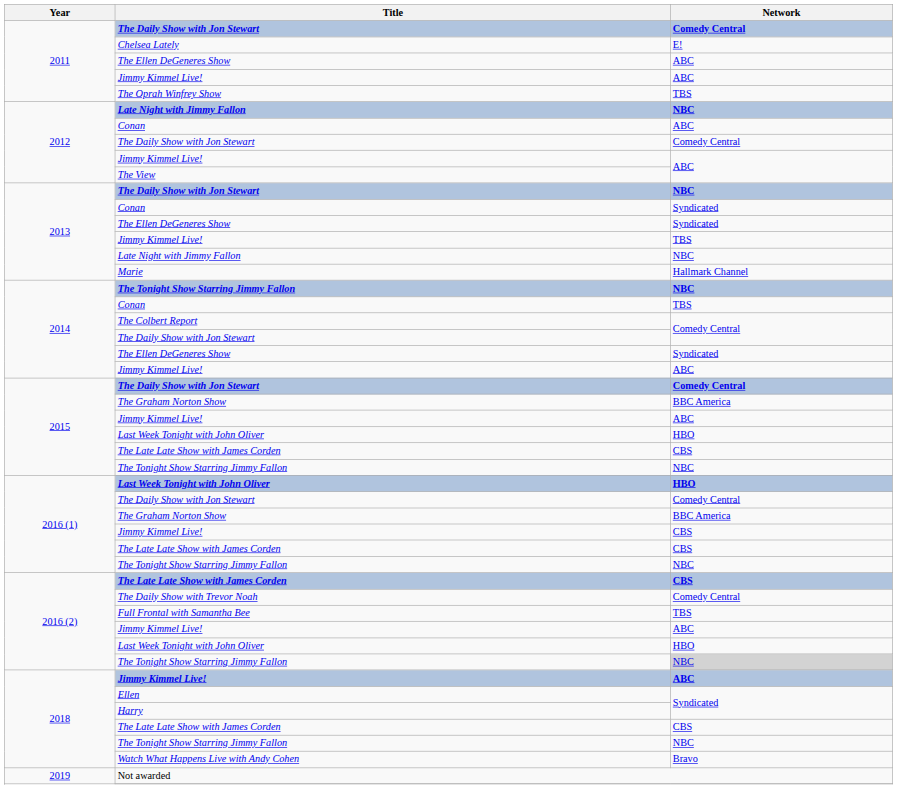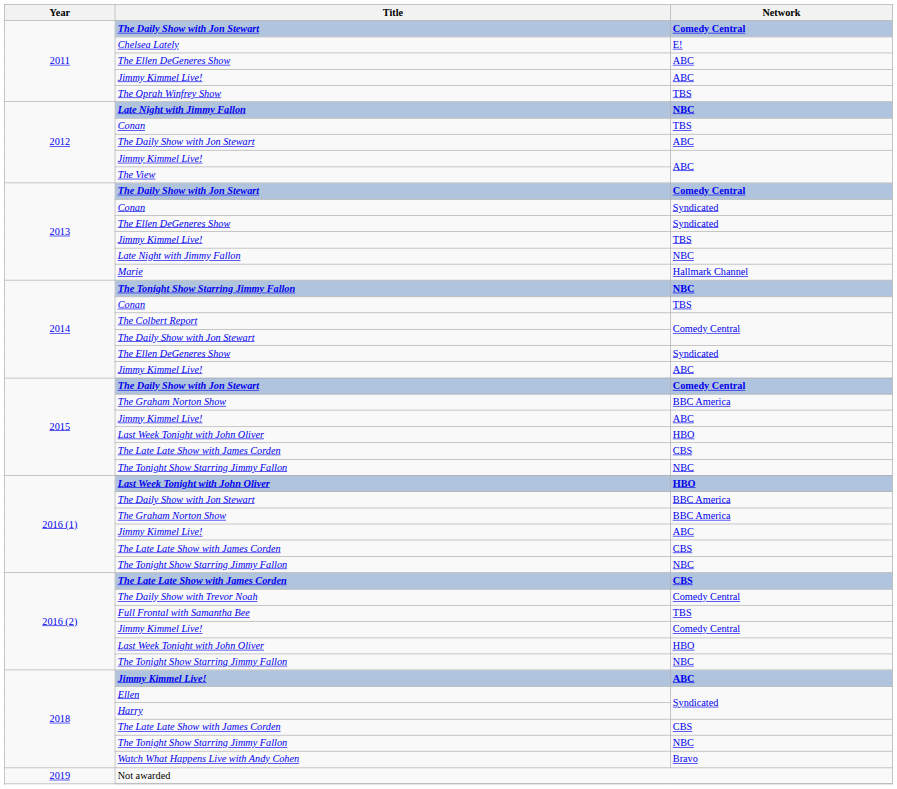2012 / Conan | Network: ABC -> TBS
2012 / The Daily Show with Jon Stewart | Network: Comedy Central -> ABC
2013 / The Daily Show with Jon Stewart | Network: NBC -> Comedy Central
2016 (1) / The Daily Show with Jon Stewart | Network: Comedy Central -> BBC America
2016 (1) / Jimmy Kimmel Live! | Network: CBS -> ABC
2016 (2) / Jimmy Kimmel Live! | Network: ABC -> Comedy Central
2016 (2) / The Tonight Show Starring Jimmy Fallon | Network: lightgrey background -> no background
